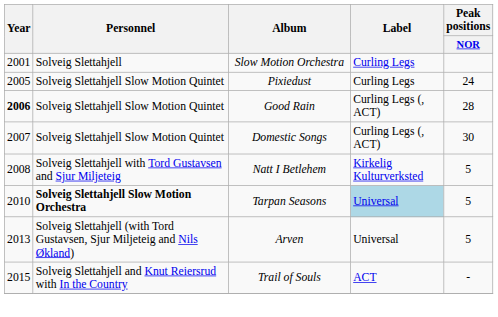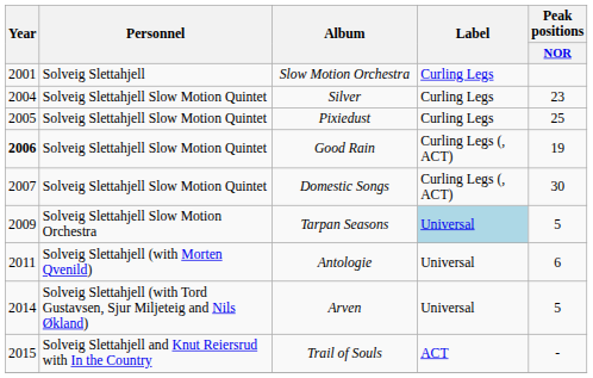+ row: 2004 | Solveig Slettahjell Slow Motion Quintet | Silver | Curling Legs | 23
Pixiedust | Peak positions / NOR: 24 -> 25
Good Rain | Peak positions / NOR: 28 -> 19
- row: 2008 | Solveig Slettahjell with Tord Gustavsen and Sjur Miljeteig | Natt I Betlehem | Kirkelig Kulturverksted | 5
Tarpan Seasons | Year: 2010 -> 2009
Tarpan Seasons | Personnel: bold -> normal
+ row: 2011 | Solveig Slettahjell (with Morten Qvenild) | Antologie | Universal | 6
Arven | Year: 2013 -> 2014
